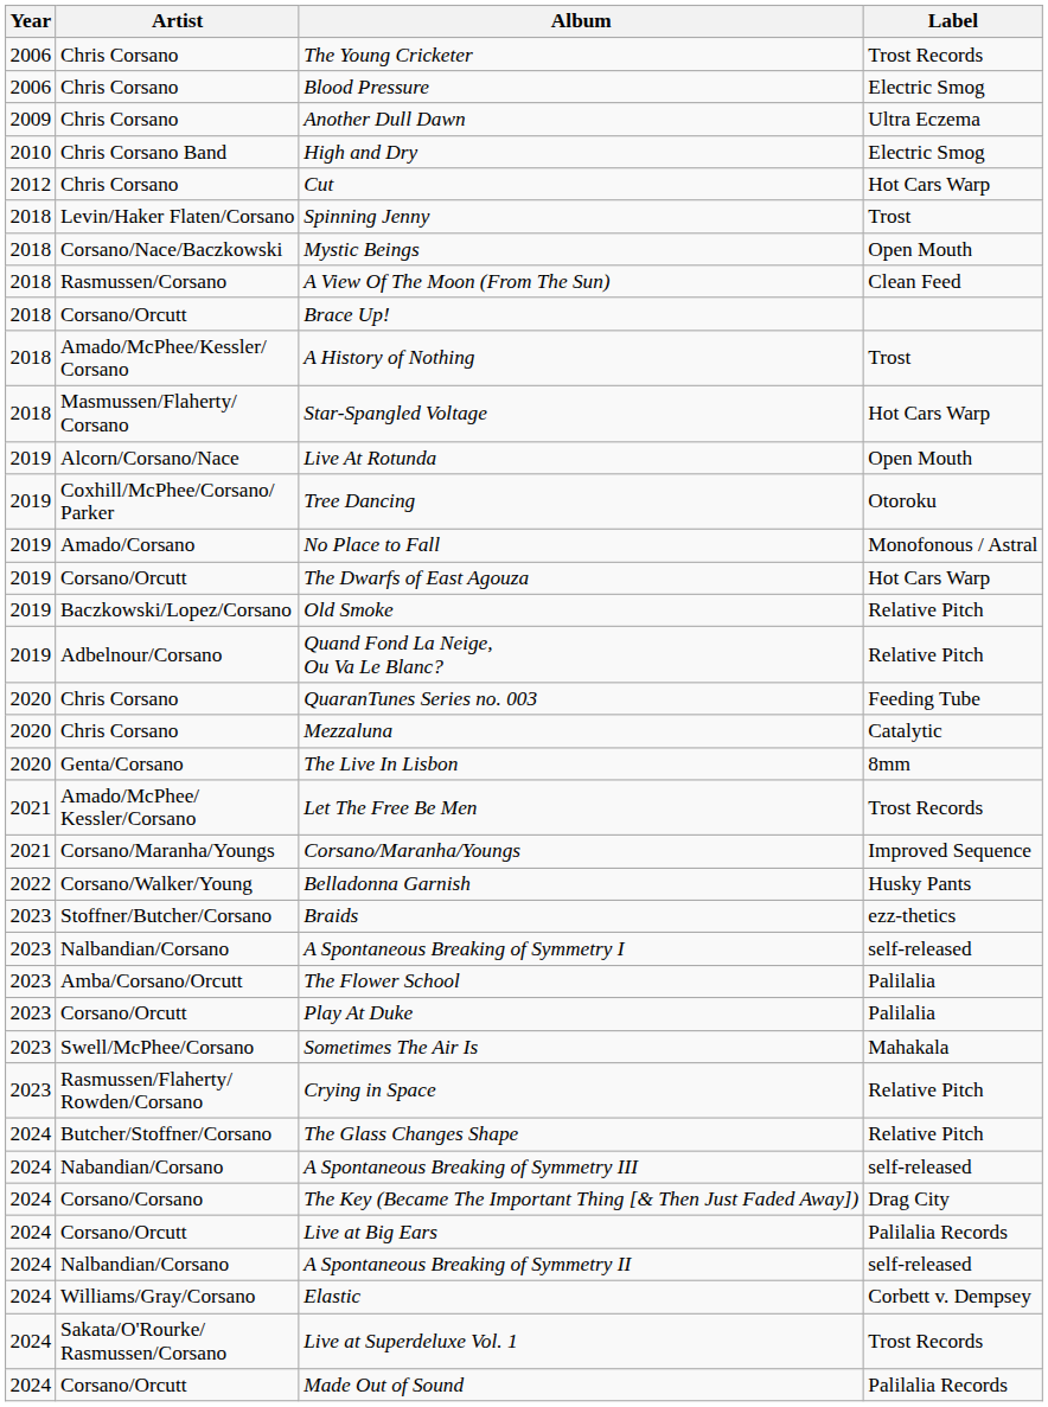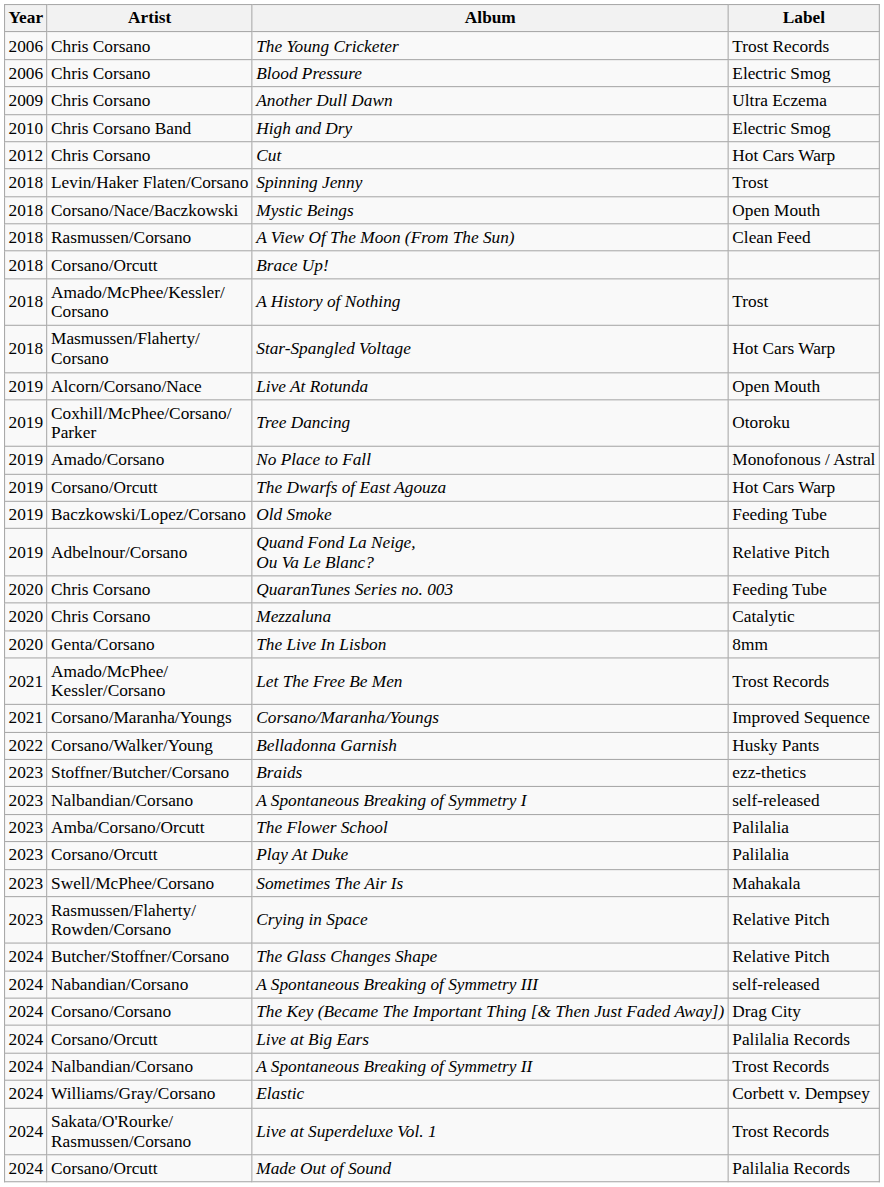Old Smoke | Label: Relative Pitch -> Feeding Tube
A Spontaneous Breaking of Symmetry II | Label: self-released -> Trost Records
